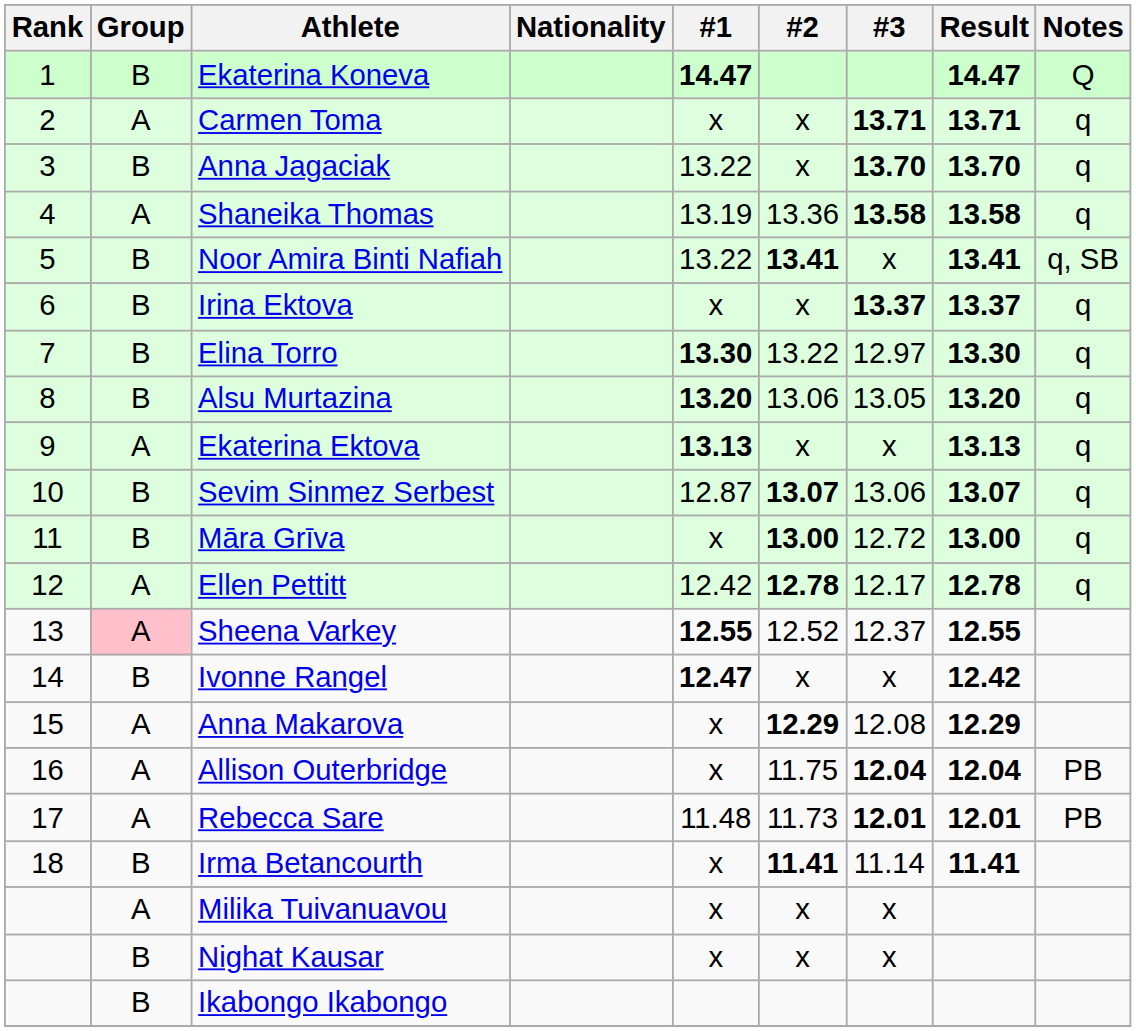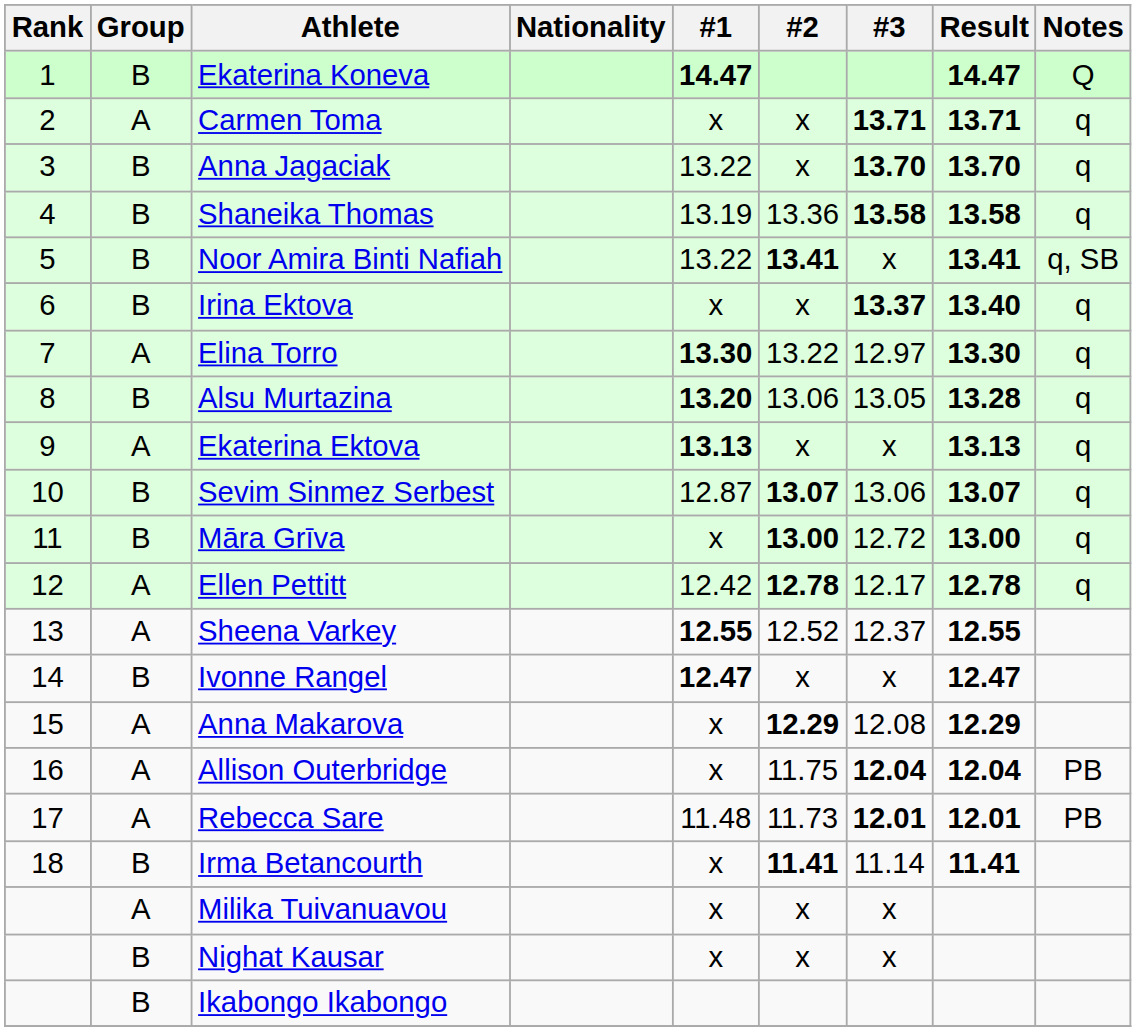Shaneika Thomas | Group: A -> B
Irina Ektova | Result: 13.37 -> 13.40
Elina Torro | Group: B -> A
Alsu Murtazina | Result: 13.20 -> 13.28
Sheena Varkey | Group: pink background -> no background
Ivonne Rangel | Result: 12.42 -> 12.47
